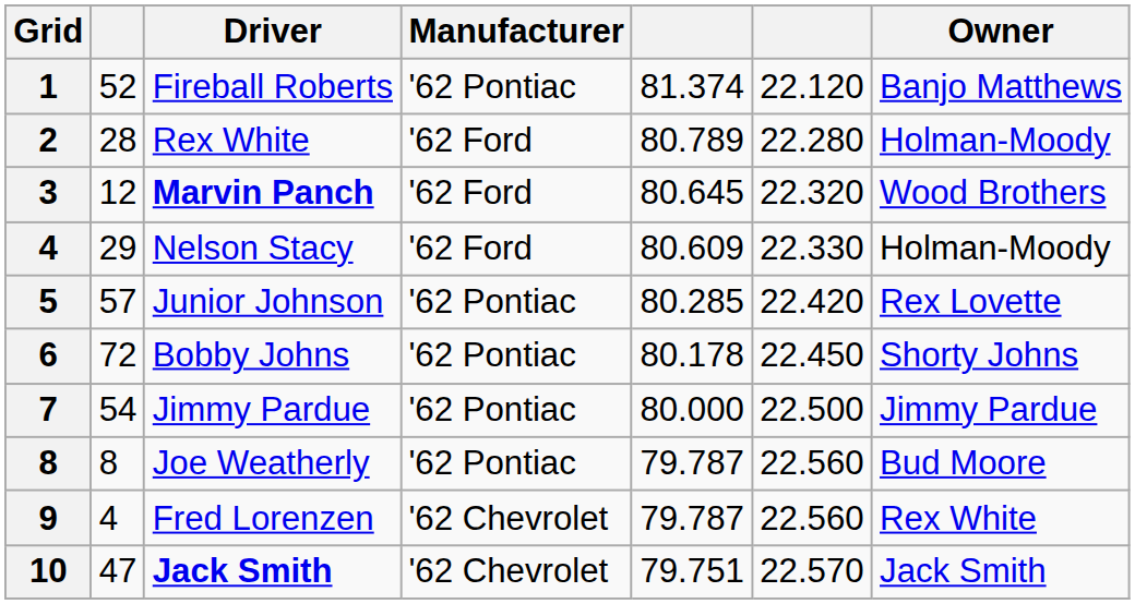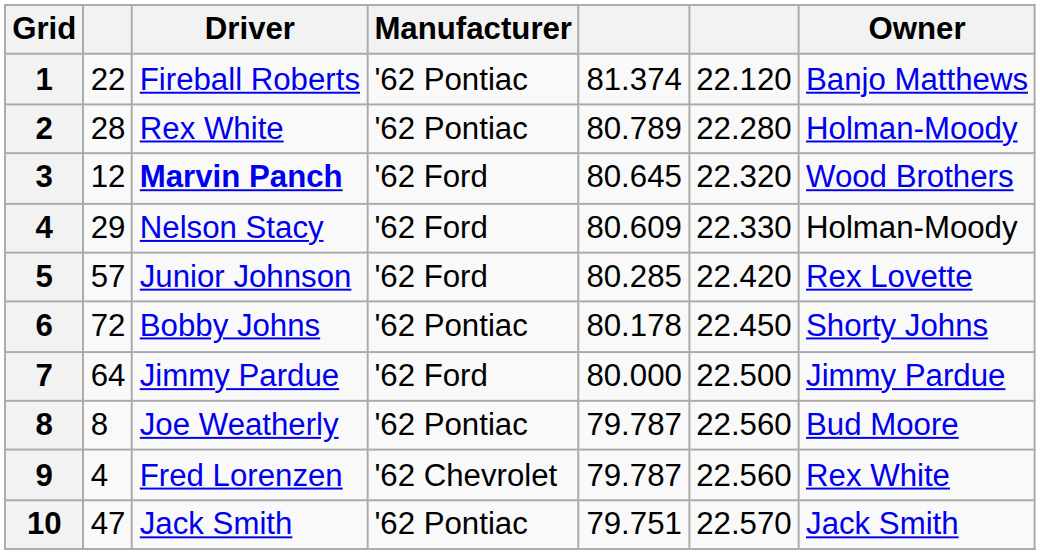1 | column 2: 52 -> 22
2 | Manufacturer: '62 Ford -> '62 Pontiac
5 | Manufacturer: '62 Pontiac -> '62 Ford
7 | column 2: 54 -> 64
7 | Manufacturer: '62 Pontiac -> '62 Ford
10 | Driver: bold -> normal
10 | Manufacturer: '62 Chevrolet -> '62 Pontiac
